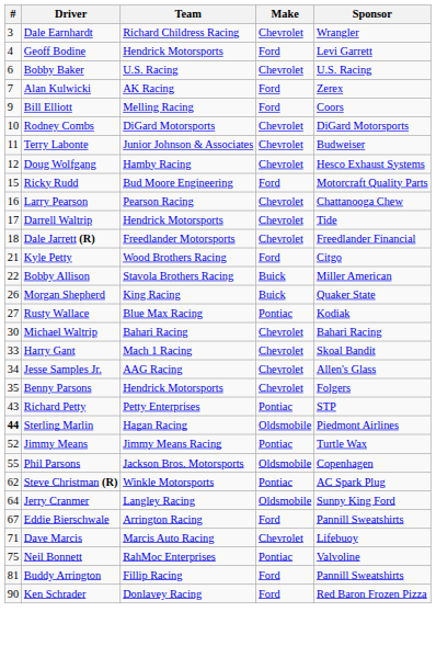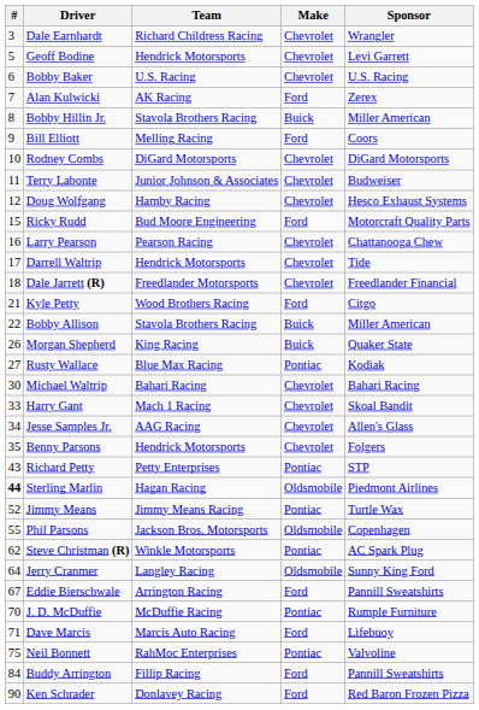Geoff Bodine | #: 4 -> 5
Geoff Bodine | Make: Ford -> Chevrolet
+ row: 8 | Bobby Hillin Jr. | Stavola Brothers Racing | Buick | Miller American
+ row: 70 | J. D. McDuffie | McDuffie Racing | Pontiac | Rumple Furniture
Dave Marcis | Make: Chevrolet -> Ford
Buddy Arrington | #: 81 -> 84
